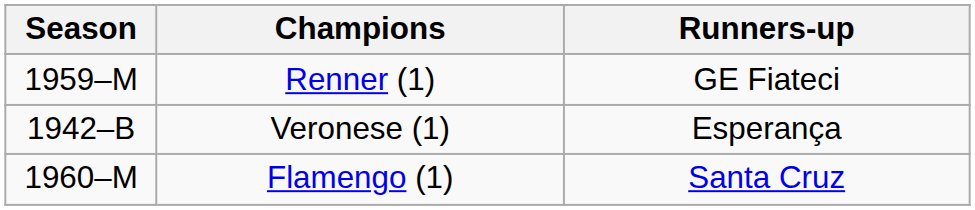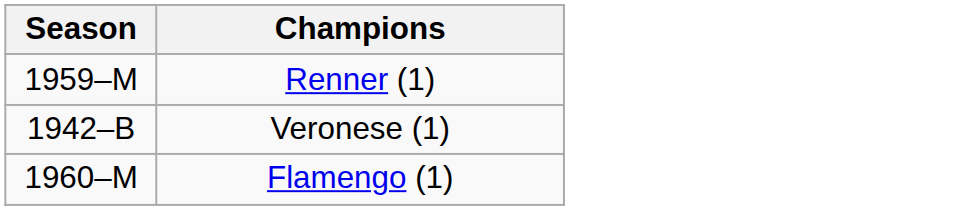- column: Runners-up | GE Fiateci | Esperança | Santa Cruz
